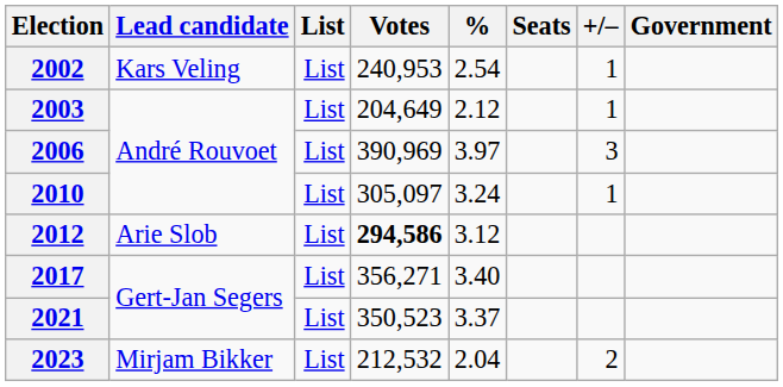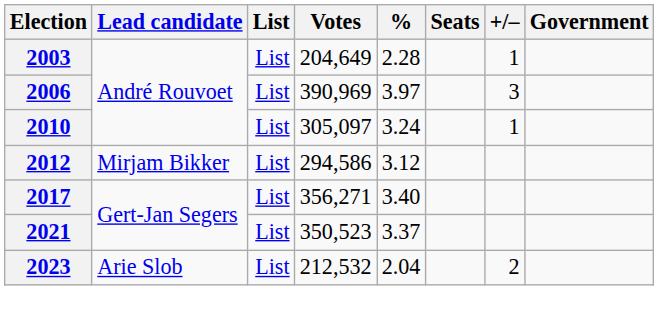- row: 2002 | Kars Veling | List | 240,953 | 2.54 | 1
2003 | %: 2.12 -> 2.28
2012 | Lead candidate: Arie Slob -> Mirjam Bikker
2012 | Votes: bold -> normal
2023 | Lead candidate: Mirjam Bikker -> Arie Slob
